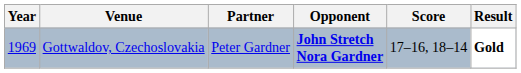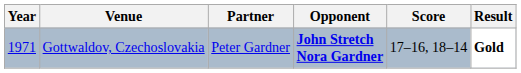Gottwaldov, Czechoslovakia | Year: 1969 -> 1971
